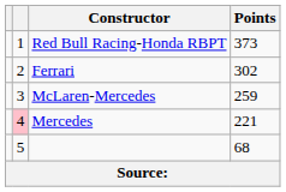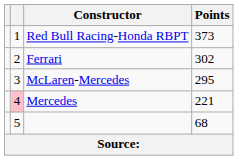McLaren-Mercedes | Points: 259 -> 295
